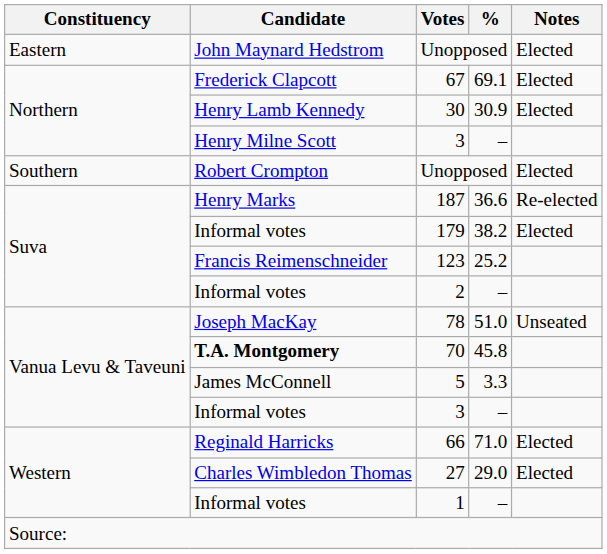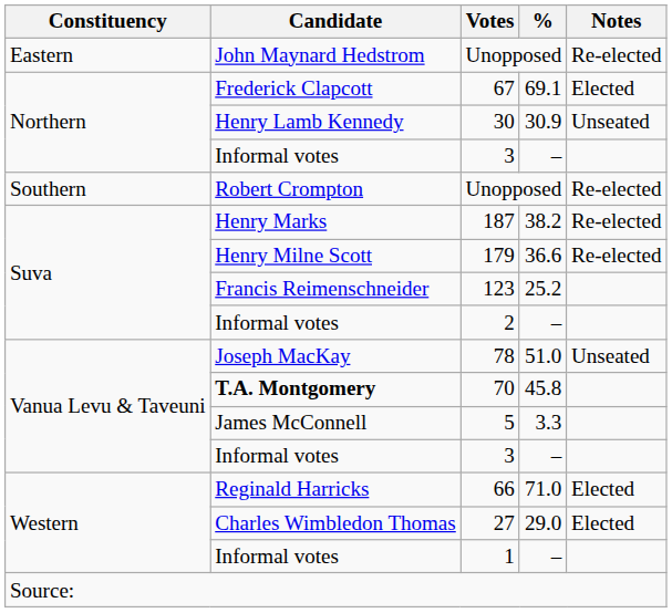Eastern / Unopposed | Notes: Elected -> Re-elected
30 | Notes: Elected -> Unseated
Northern / 3 | Candidate: Henry Milne Scott -> Informal votes
Southern / Unopposed | Notes: Elected -> Re-elected
187 | %: 36.6 -> 38.2
179 | Candidate: Informal votes -> Henry Milne Scott
179 | %: 38.2 -> 36.6
179 | Notes: Elected -> Re-elected
